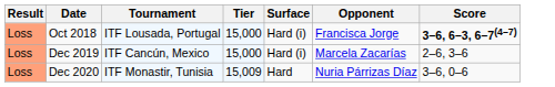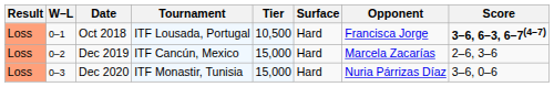+ column: W–L | 0–1 | 0–2 | 0–3
Oct 2018 | Tier: 15,000 -> 10,500
Oct 2018 | Surface: Hard (i) -> Hard
Dec 2019 | Surface: Hard (i) -> Hard
Dec 2020 | Tier: 15,009 -> 15,000
